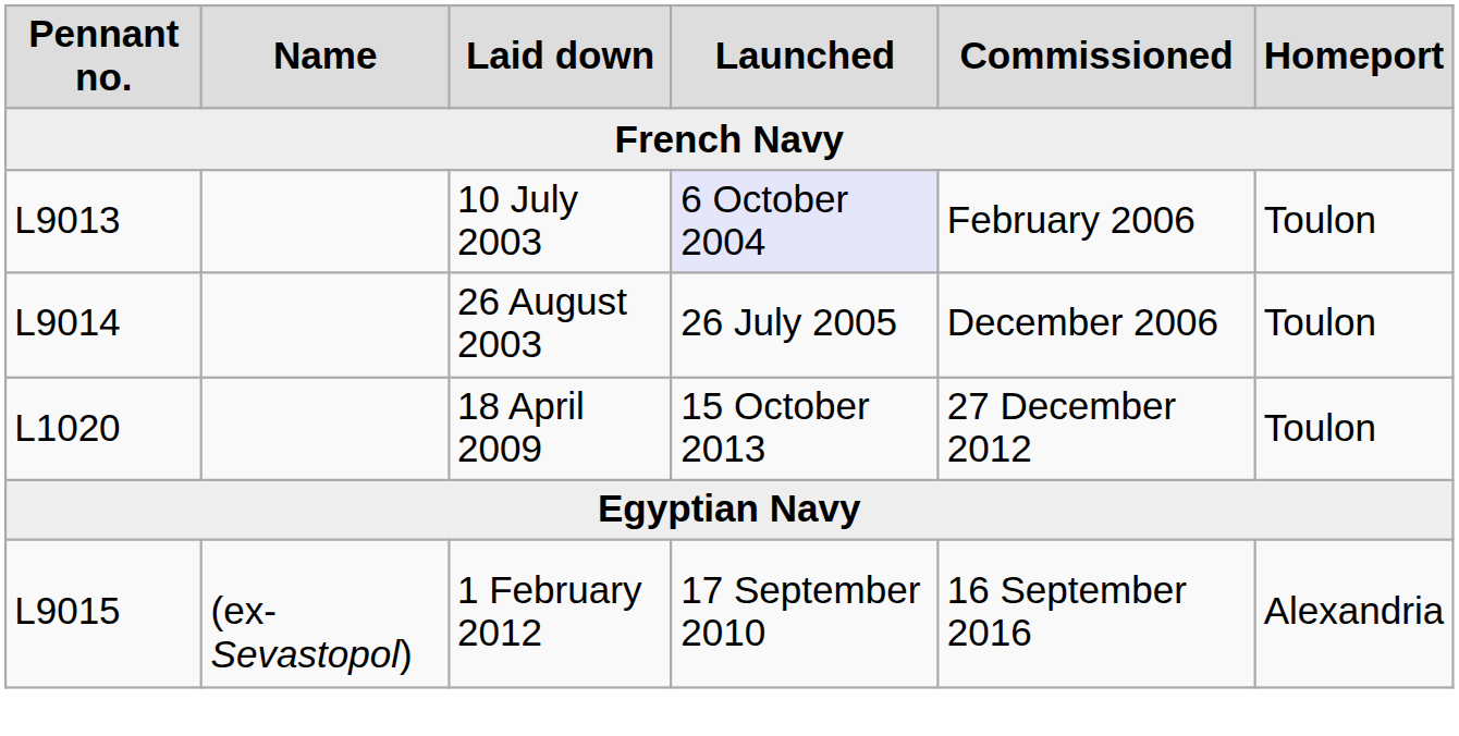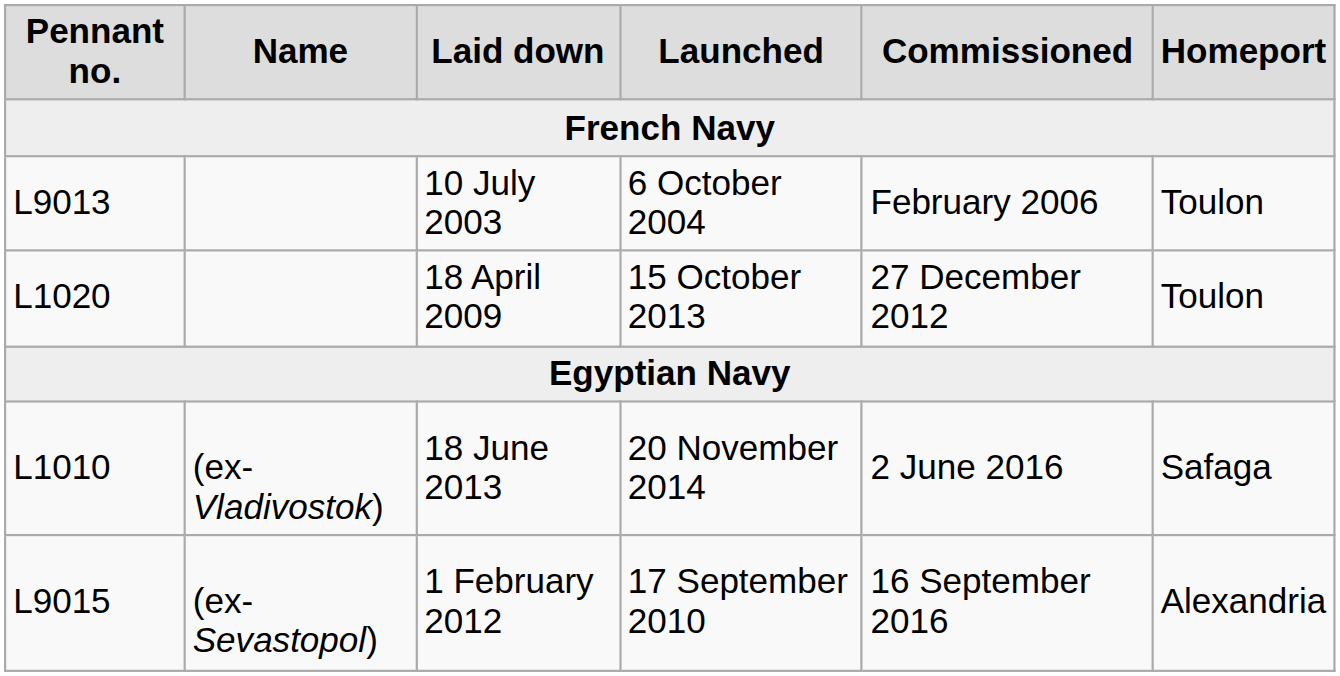10 July 2003 | Launched: lavender background -> no background
- row: L9014 | 26 August 2003 | 26 July 2005 | December 2006 | Toulon
+ row: L1010 | (ex-Vladivostok) | 18 June 2013 | 20 November 2014 | 2 June 2016 | Safaga
